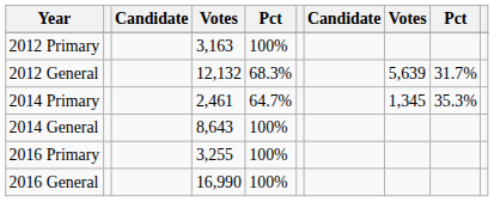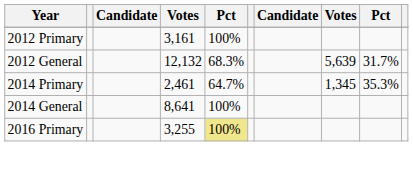2012 Primary | column 4: 3,163 -> 3,161
2014 General | column 4: 8,643 -> 8,641
2016 Primary | column 5: no background -> khaki background
- row: 2016 General | 16,990 | 100%
